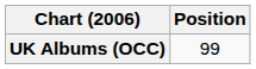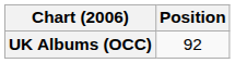UK Albums (OCC) | Position: 99 -> 92
